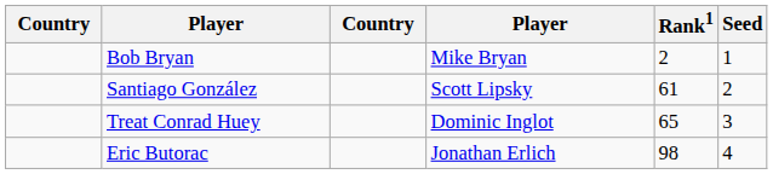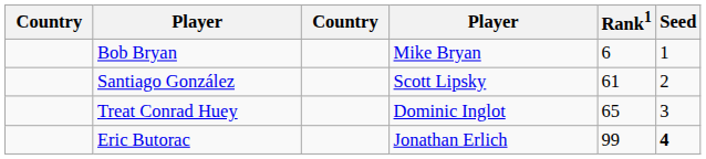Bob Bryan | Rank1: 2 -> 6
Eric Butorac | Rank1: 98 -> 99
Eric Butorac | Seed: normal -> bold
